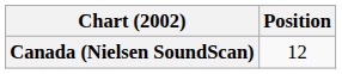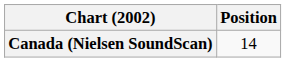Canada (Nielsen SoundScan) | Position: 12 -> 14
